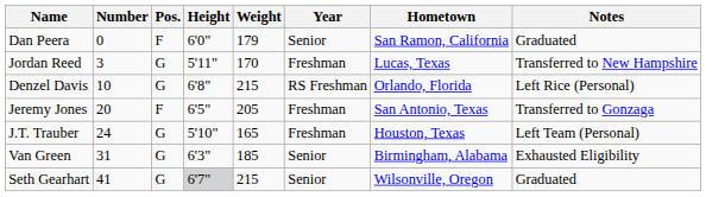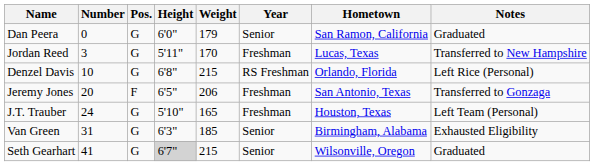Dan Peera | Pos.: F -> G
Jeremy Jones | Weight: 205 -> 206
